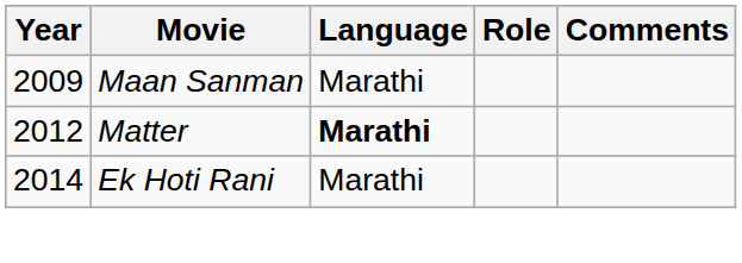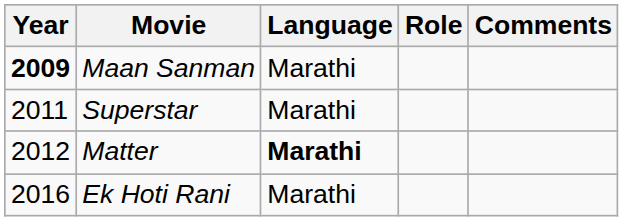Maan Sanman | Year: normal -> bold
+ row: 2011 | Superstar | Marathi
Ek Hoti Rani | Year: 2014 -> 2016
